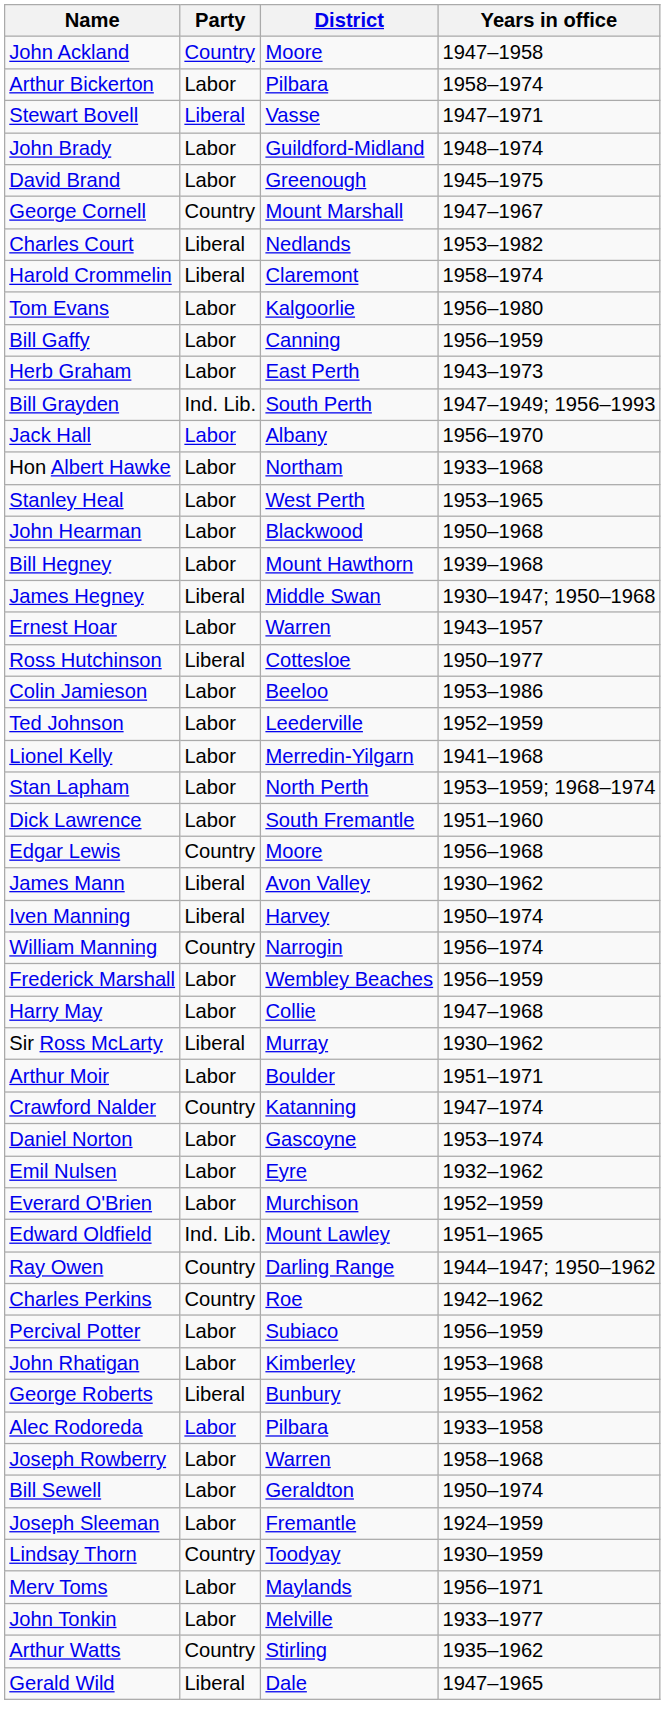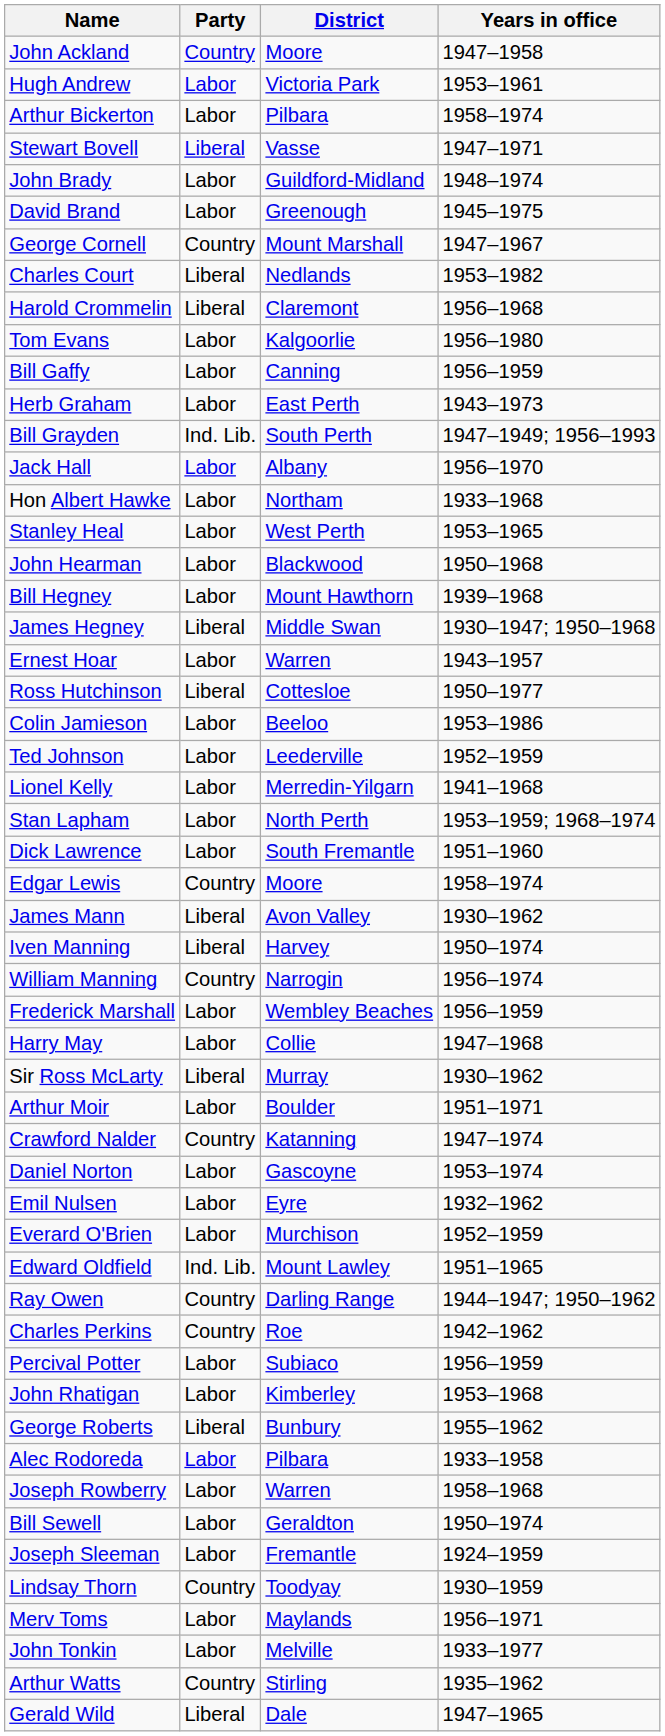+ row: Hugh Andrew | Labor | Victoria Park | 1953–1961
Harold Crommelin | Years in office: 1958–1974 -> 1956–1968
Edgar Lewis | Years in office: 1956–1968 -> 1958–1974
